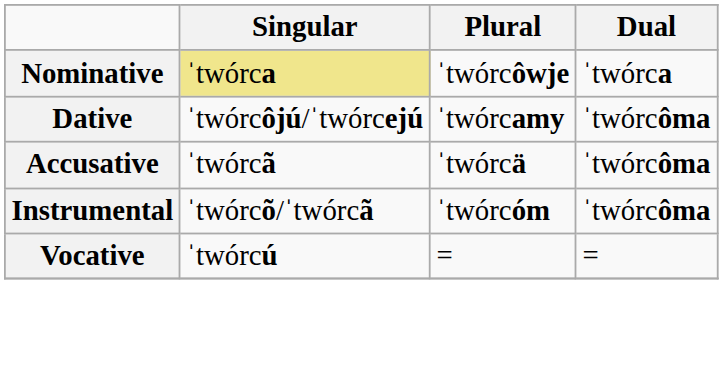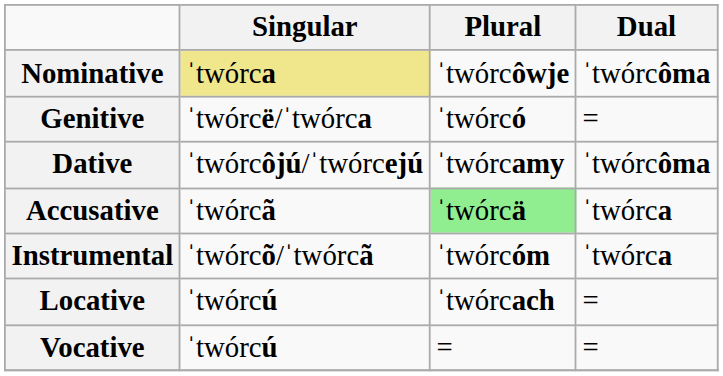Nominative | Dual: ˈtwórca -> ˈtwórcôma
+ row: Genitive | ˈtwórcë/ˈtwórca | ˈtwórcó | =
Accusative | Plural: no background -> lightgreen background
Accusative | Dual: ˈtwórcôma -> ˈtwórca
Instrumental | Dual: ˈtwórcôma -> ˈtwórca
+ row: Locative | ˈtwórcú | ˈtwórcach | =
